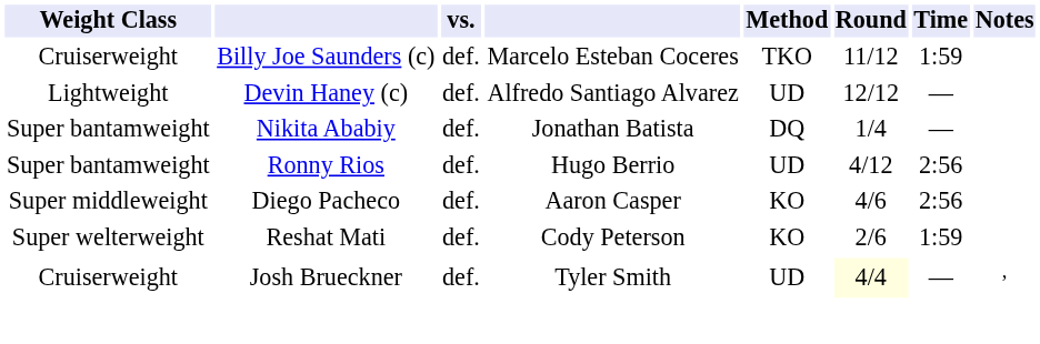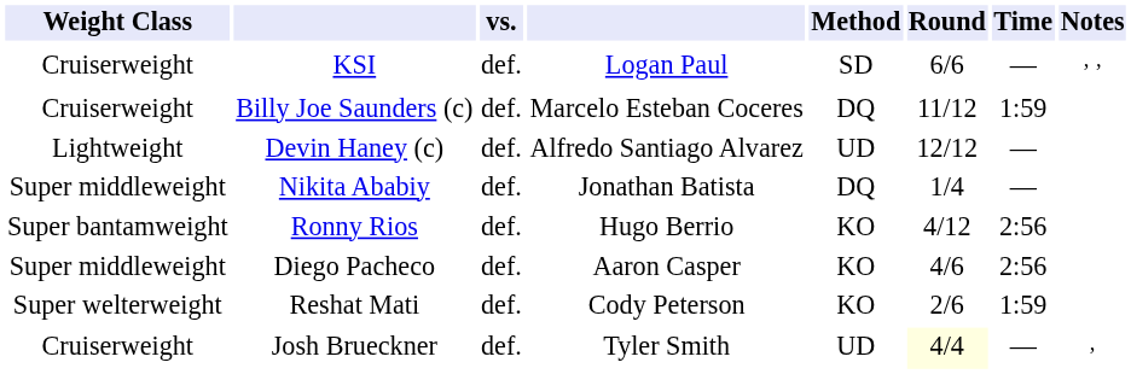+ row: Cruiserweight | KSI | def. | Logan Paul | SD | 6/6 | — | , ,
Billy Joe Saunders (c) | Method: TKO -> DQ
Nikita Ababiy | Weight Class: Super bantamweight -> Super middleweight
Ronny Rios | Method: UD -> KO
